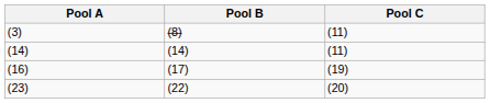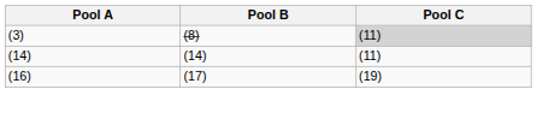(3) | Pool C: no background -> lightgrey background
- row: (23) | (22) | (20)
